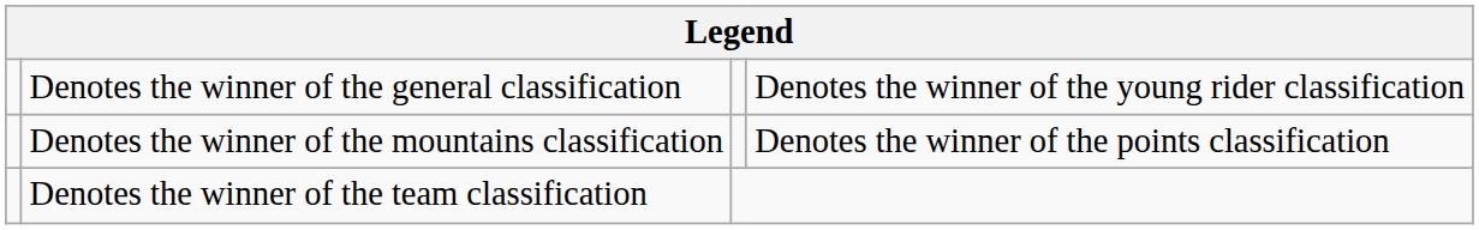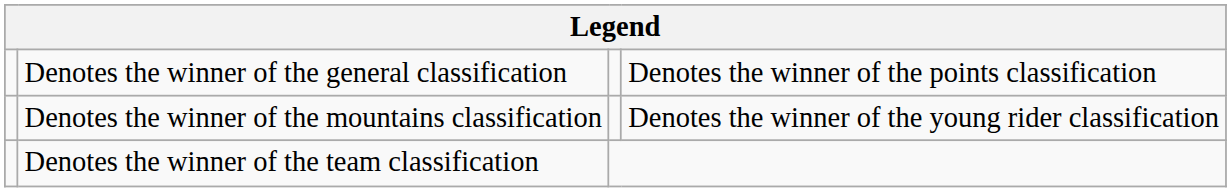Denotes the winner of the general classification | column 4: Denotes the winner of the young rider classification -> Denotes the winner of the points classification
Denotes the winner of the mountains classification | column 4: Denotes the winner of the points classification -> Denotes the winner of the young rider classification
